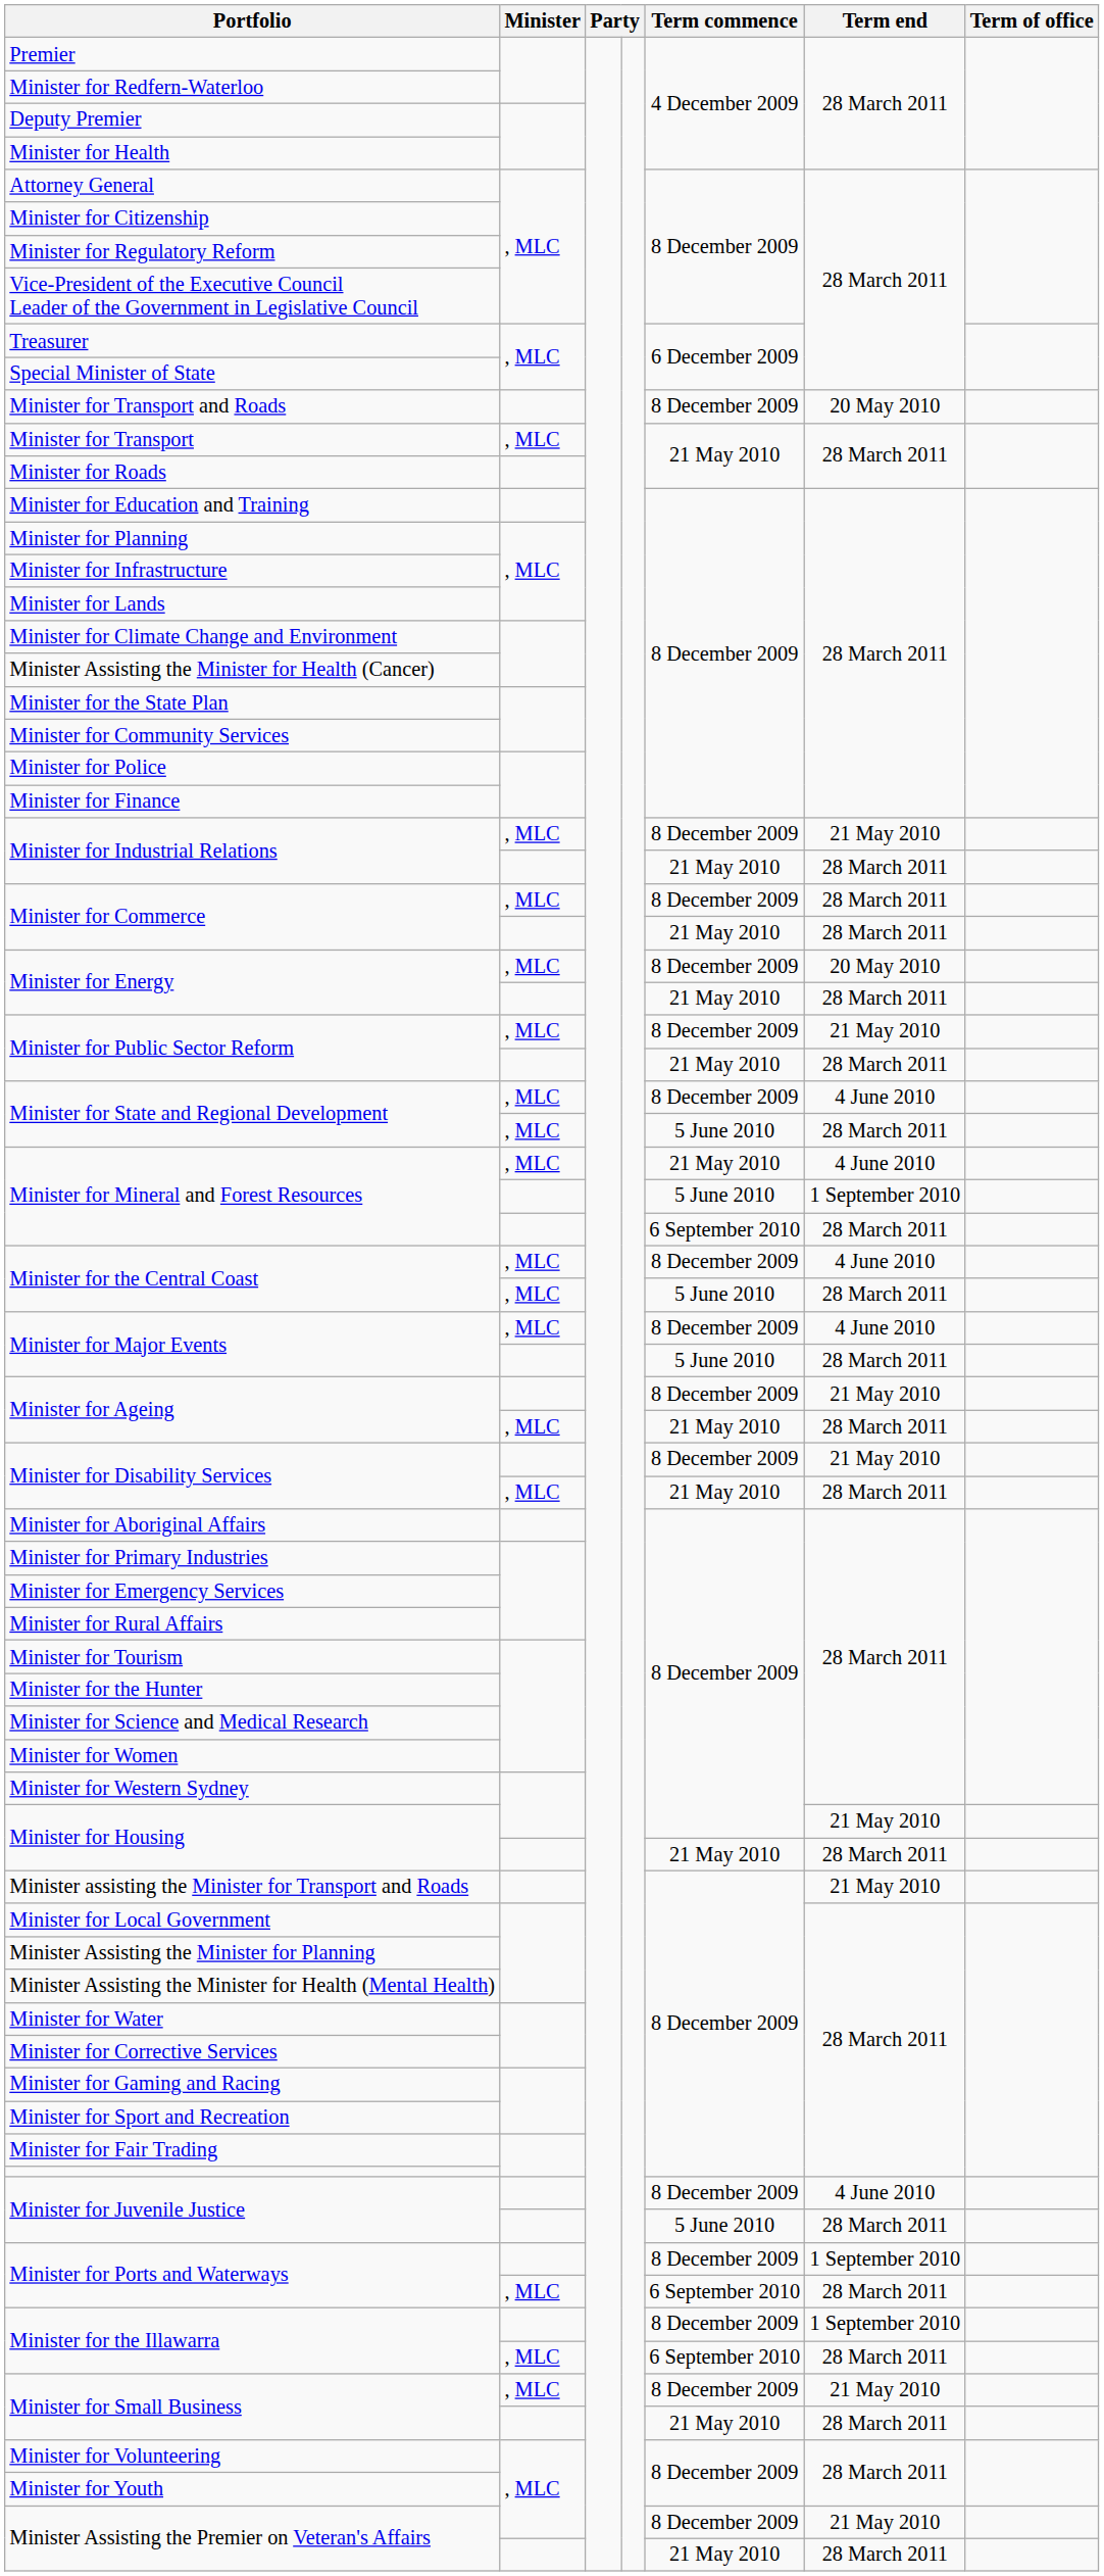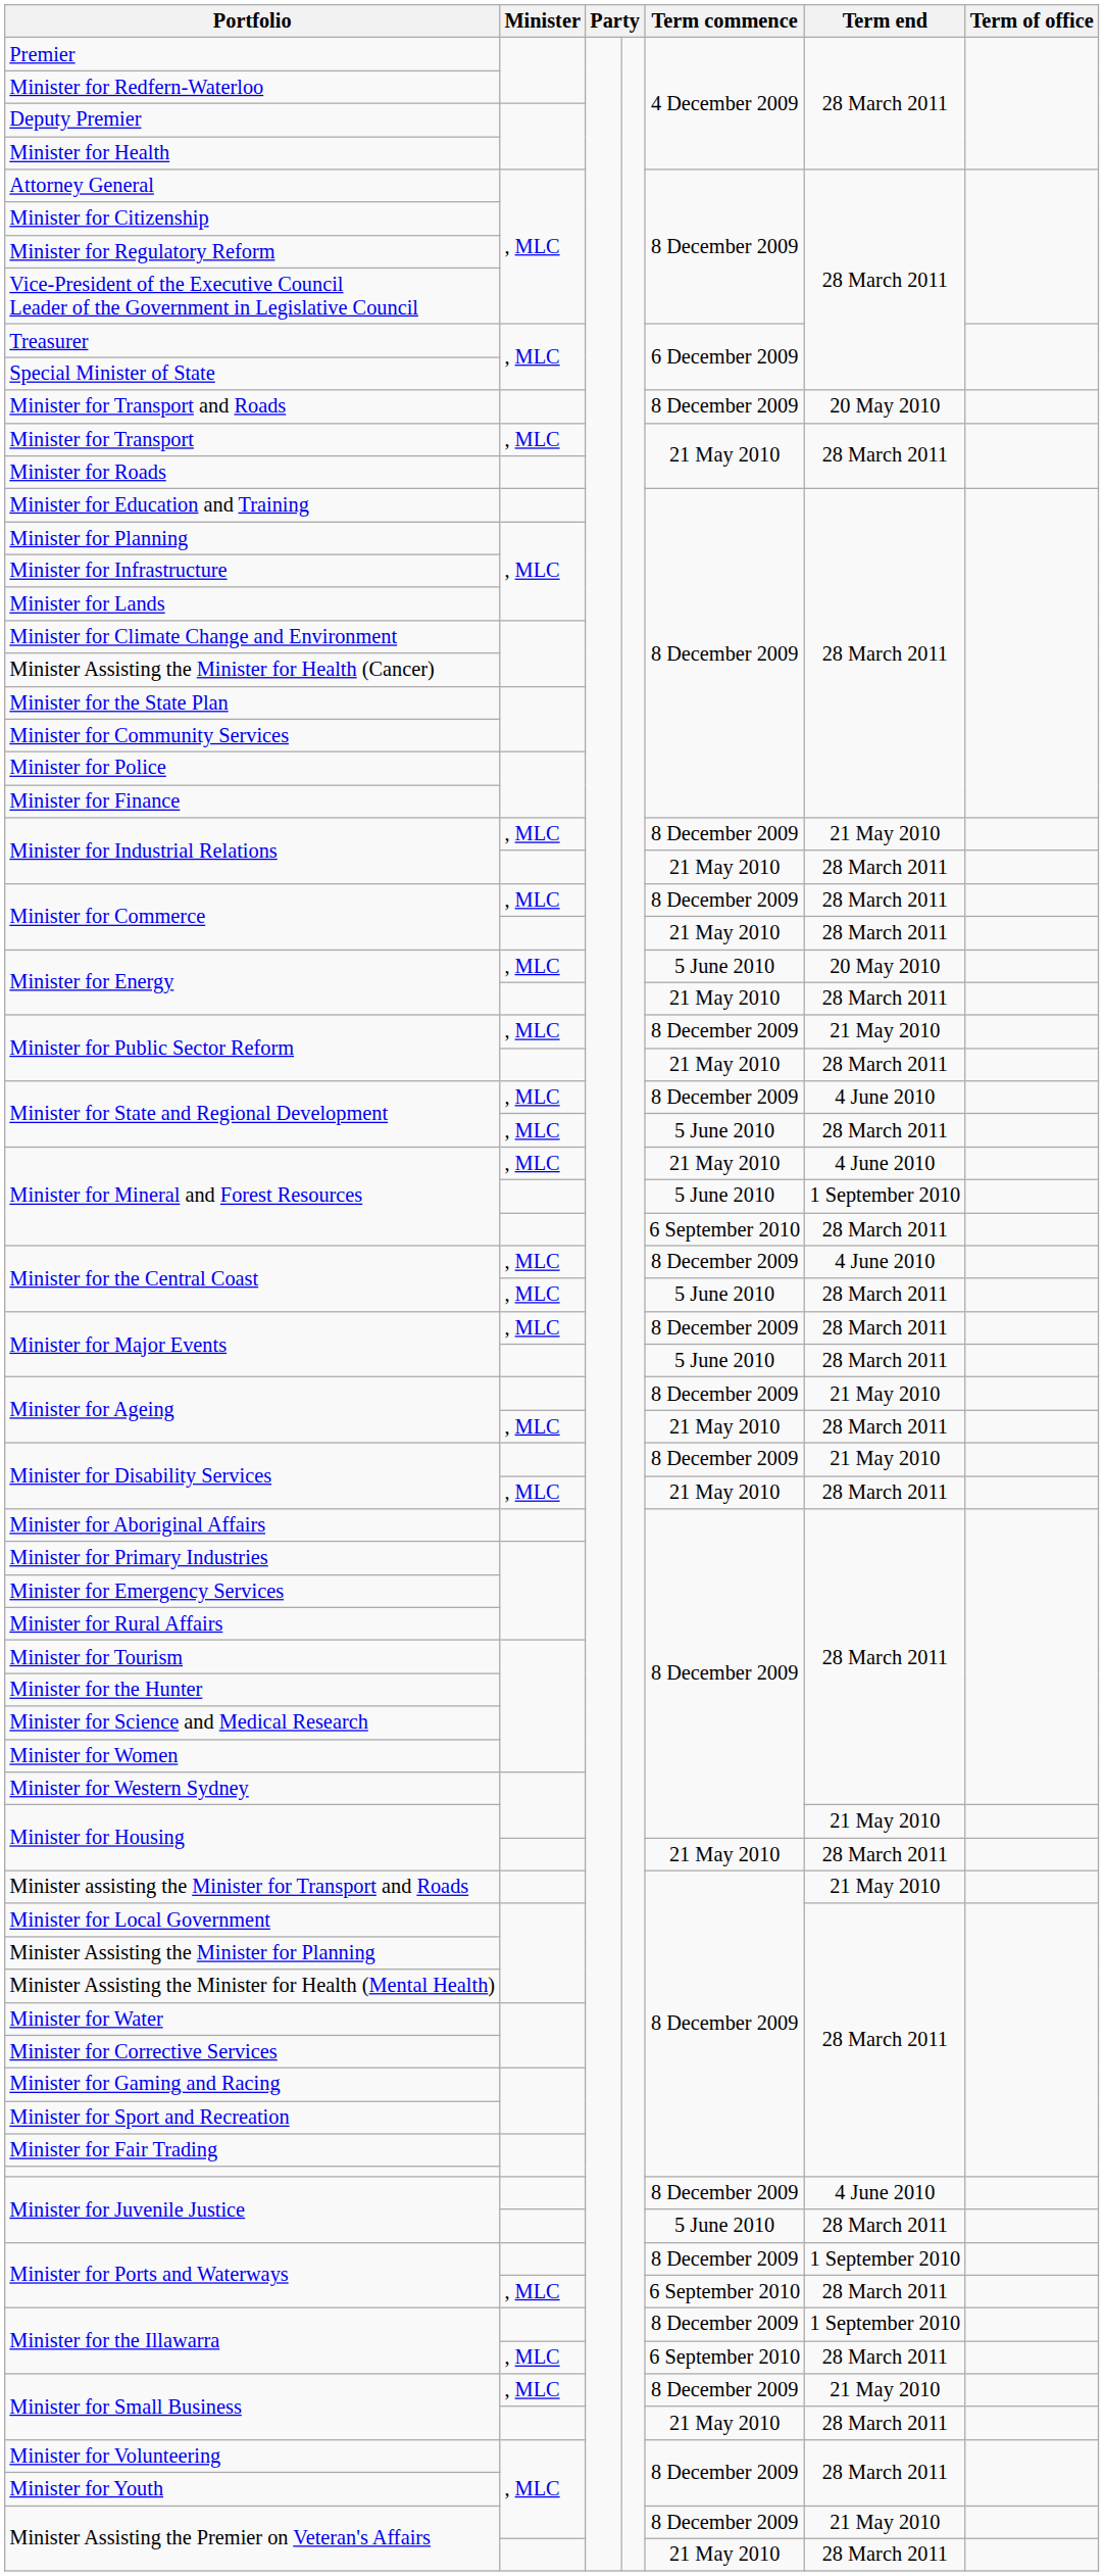Minister for Energy / , MLC | Term commence: 8 December 2009 -> 5 June 2010
Minister for Major Events / , MLC | Term end: 4 June 2010 -> 28 March 2011
